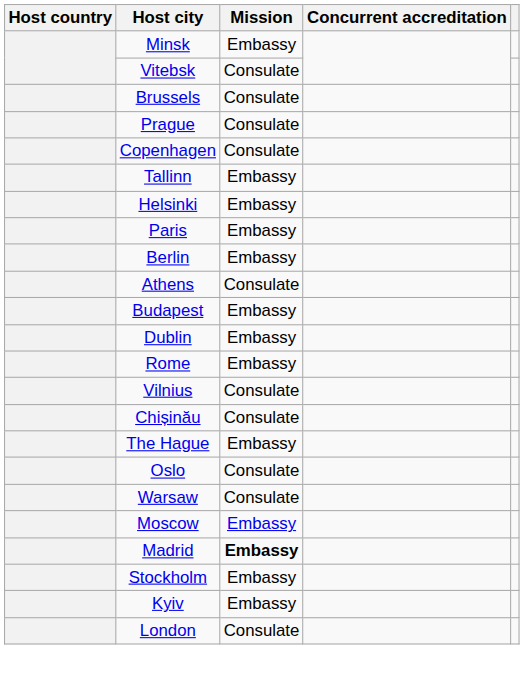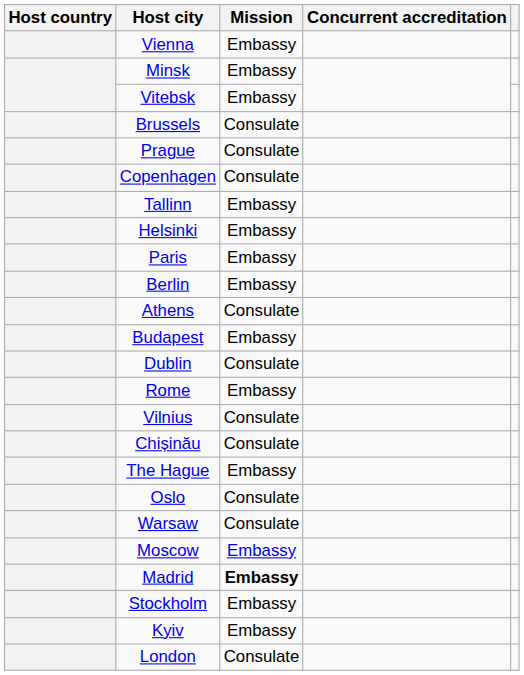+ row: Vienna | Embassy
Vitebsk | Mission: Consulate -> Embassy
Dublin | Mission: Embassy -> Consulate
